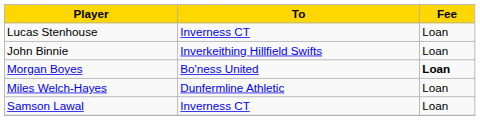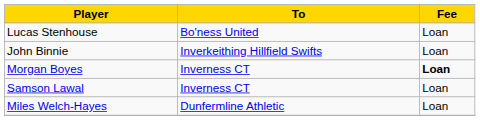Lucas Stenhouse | To: Inverness CT -> Bo'ness United
Morgan Boyes | To: Bo'ness United -> Inverness CT
rows swapped: Miles Welch-Hayes <-> Samson Lawal
